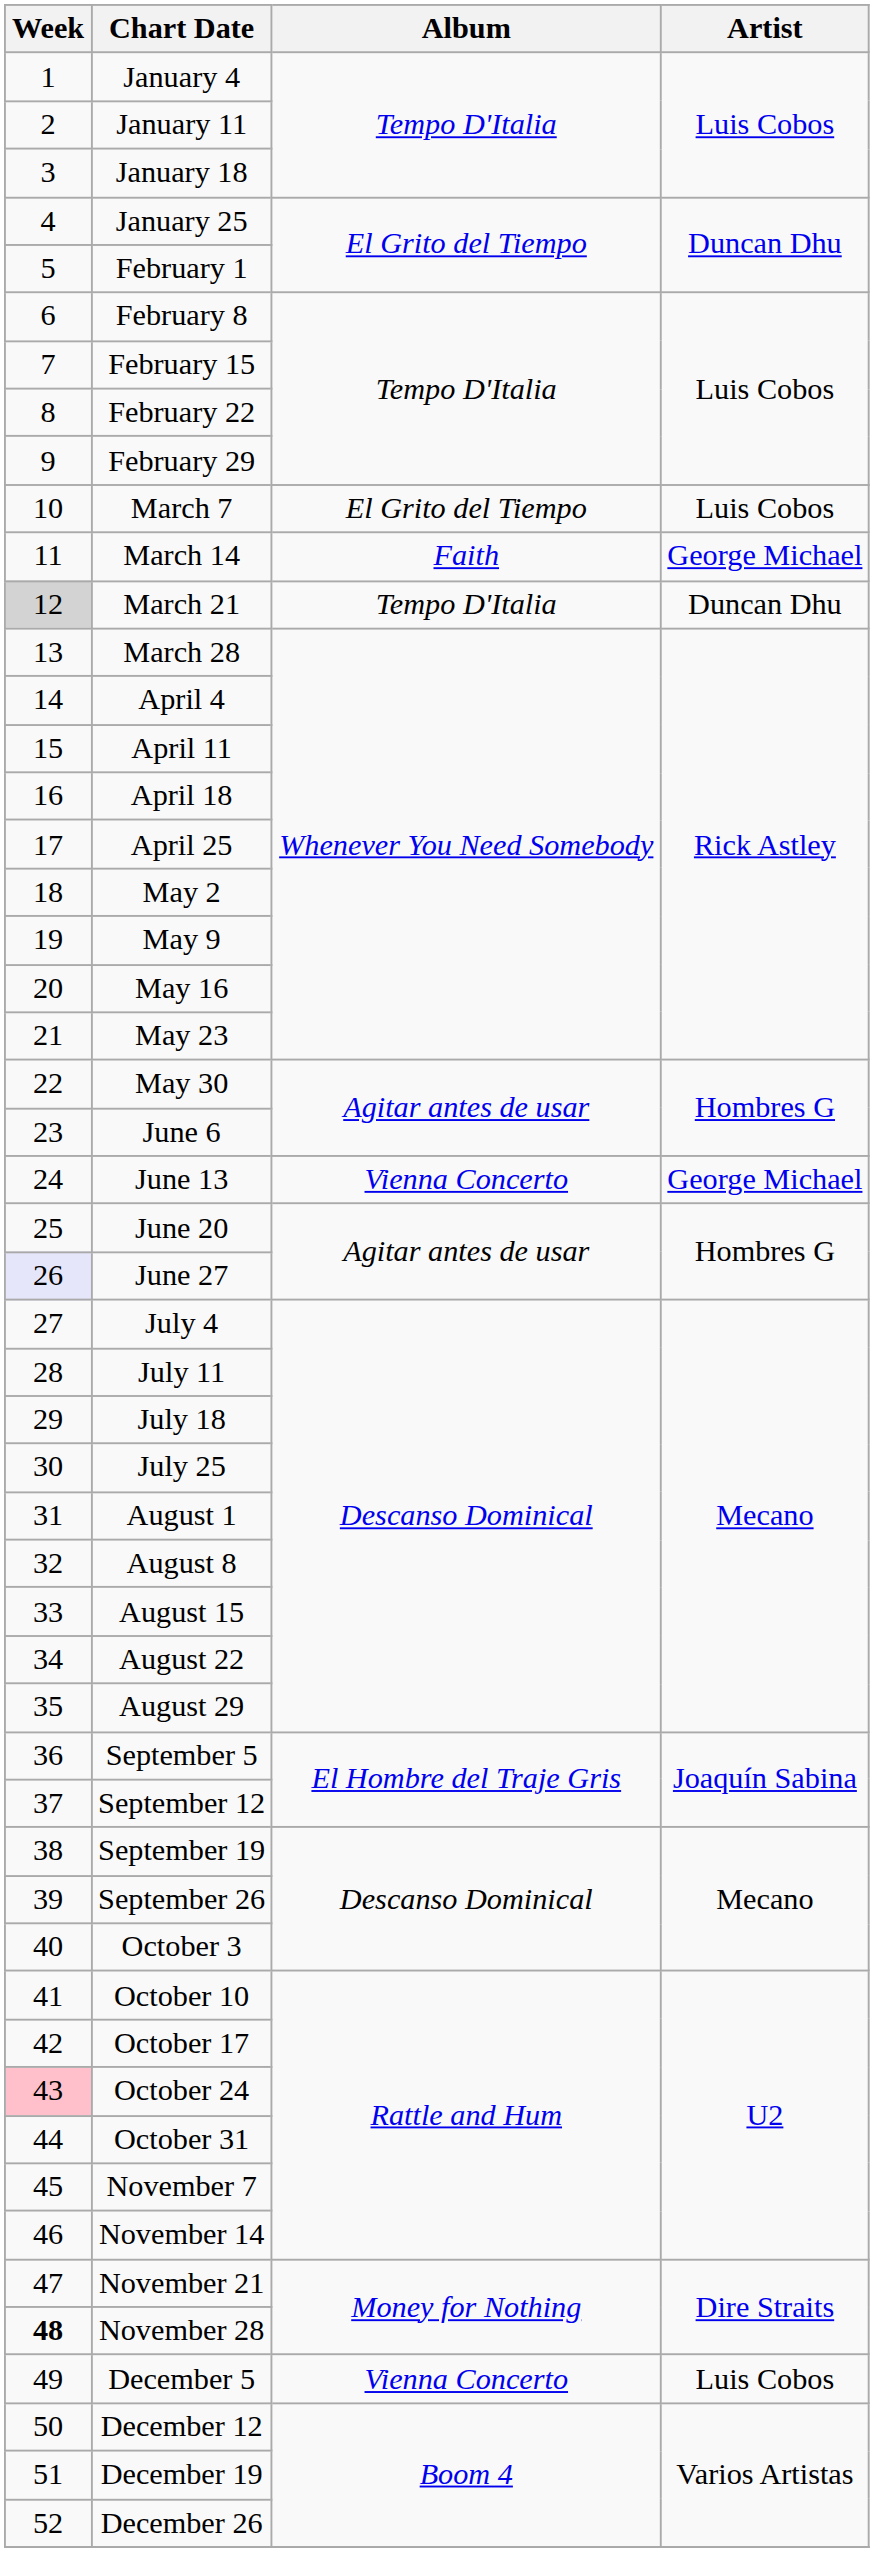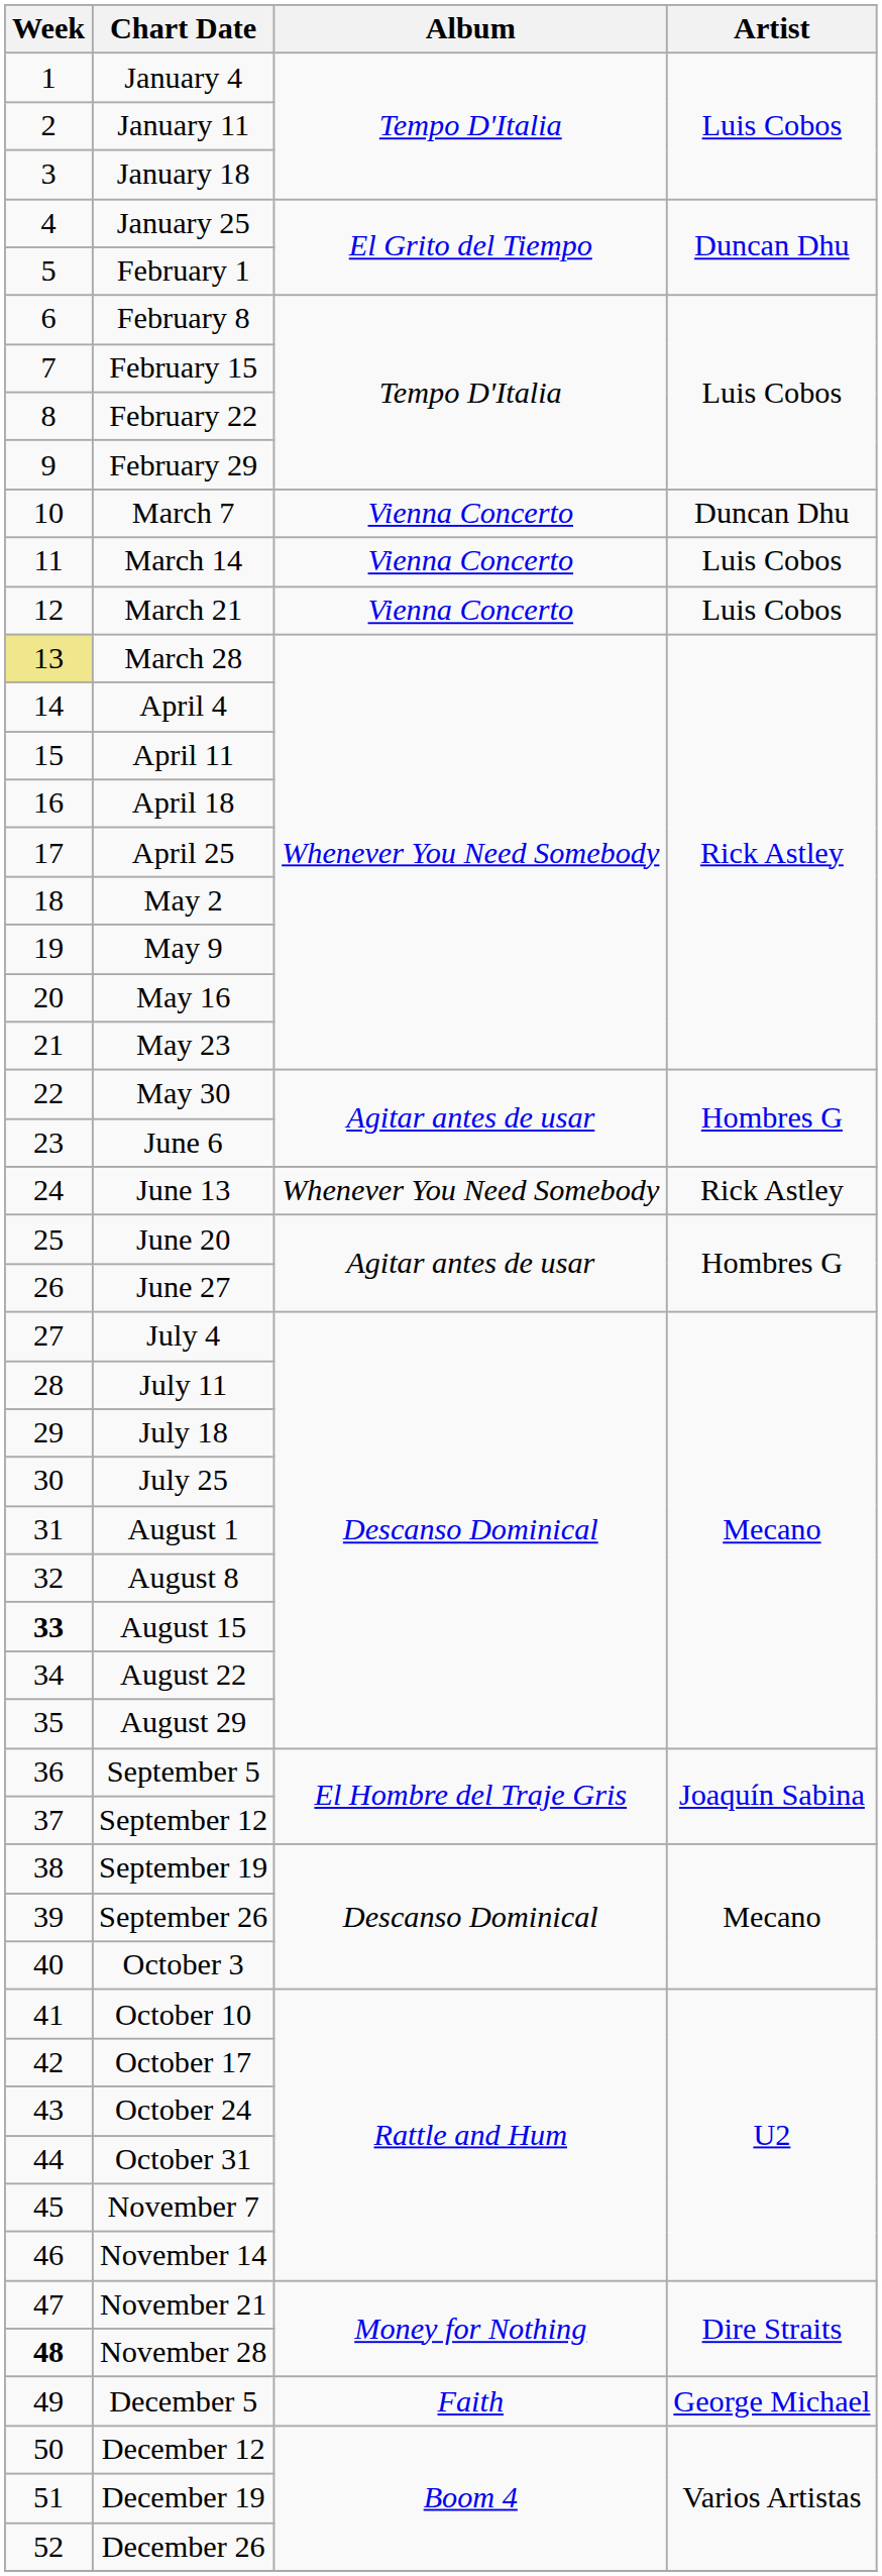March 7 | Album: El Grito del Tiempo -> Vienna Concerto
March 7 | Artist: Luis Cobos -> Duncan Dhu
March 14 | Album: Faith -> Vienna Concerto
March 14 | Artist: George Michael -> Luis Cobos
March 21 | Week: lightgrey background -> no background
March 21 | Album: Tempo D'Italia -> Vienna Concerto
March 21 | Artist: Duncan Dhu -> Luis Cobos
March 28 | Week: no background -> khaki background
June 13 | Album: Vienna Concerto -> Whenever You Need Somebody
June 13 | Artist: George Michael -> Rick Astley
June 27 | Week: lavender background -> no background
August 15 | Week: normal -> bold
October 24 | Week: pink background -> no background
December 5 | Album: Vienna Concerto -> Faith
December 5 | Artist: Luis Cobos -> George Michael
